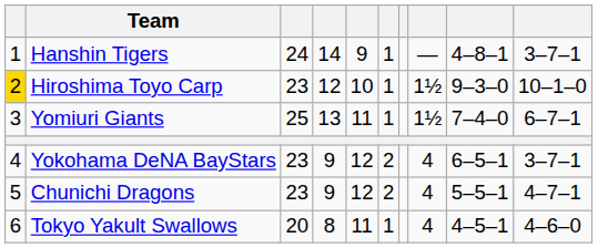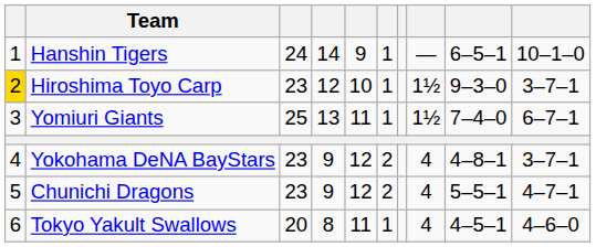Hanshin Tigers | column 9: 4–8–1 -> 6–5–1
Hanshin Tigers | column 10: 3–7–1 -> 10–1–0
Hiroshima Toyo Carp | column 10: 10–1–0 -> 3–7–1
Yokohama DeNA BayStars | column 9: 6–5–1 -> 4–8–1
